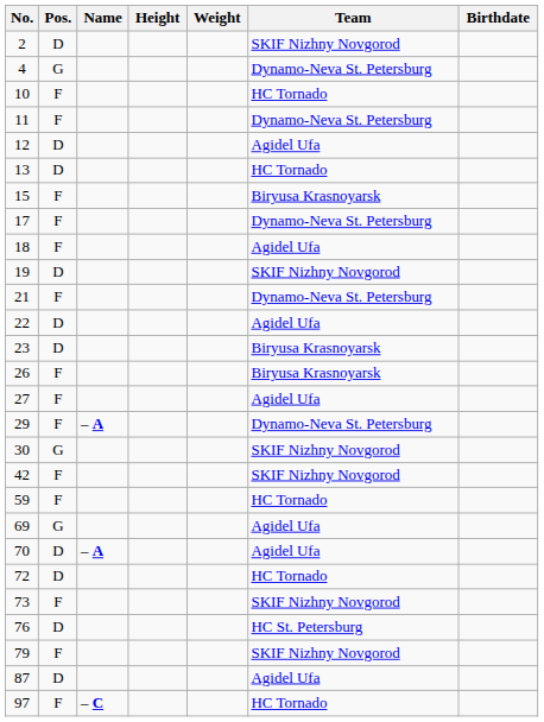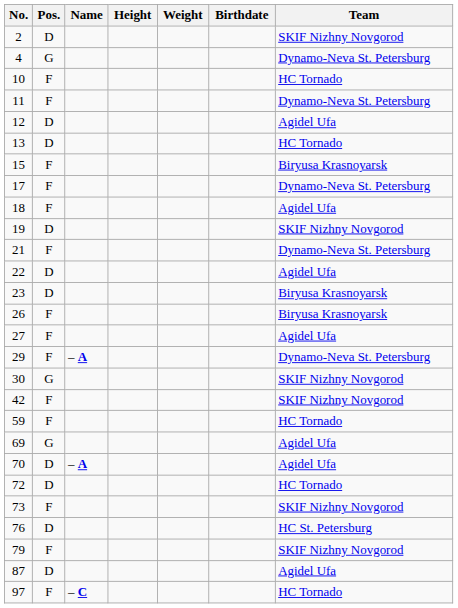columns swapped: Birthdate <-> Team
